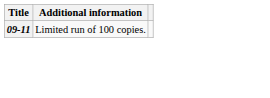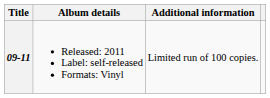+ column: Album details | Released: 2011 Label: self-released Formats: Vinyl
